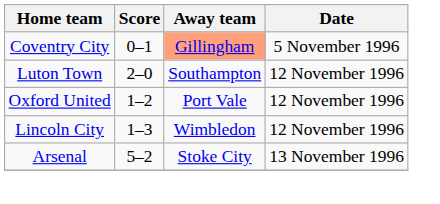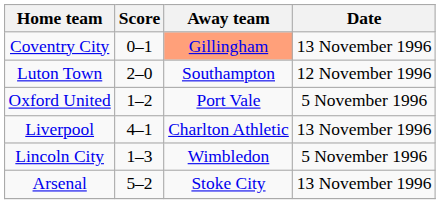Coventry City | Date: 5 November 1996 -> 13 November 1996
Oxford United | Date: 12 November 1996 -> 5 November 1996
+ row: Liverpool | 4–1 | Charlton Athletic | 13 November 1996
Lincoln City | Date: 12 November 1996 -> 5 November 1996
